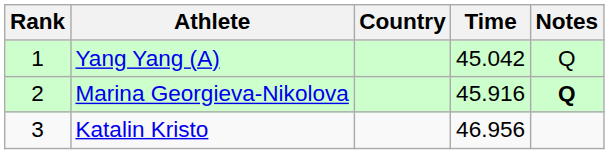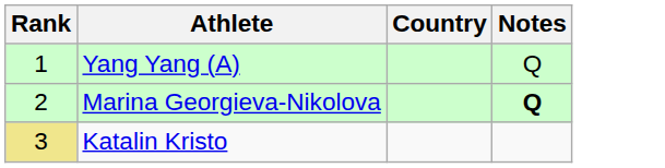- column: Time | 45.042 | 45.916 | 46.956
Katalin Kristo | Rank: no background -> khaki background
